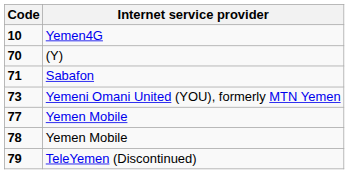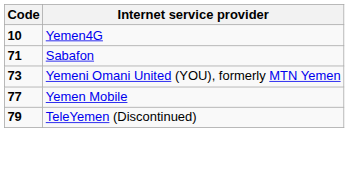- row: 70 | (Y)
- row: 78 | Yemen Mobile
